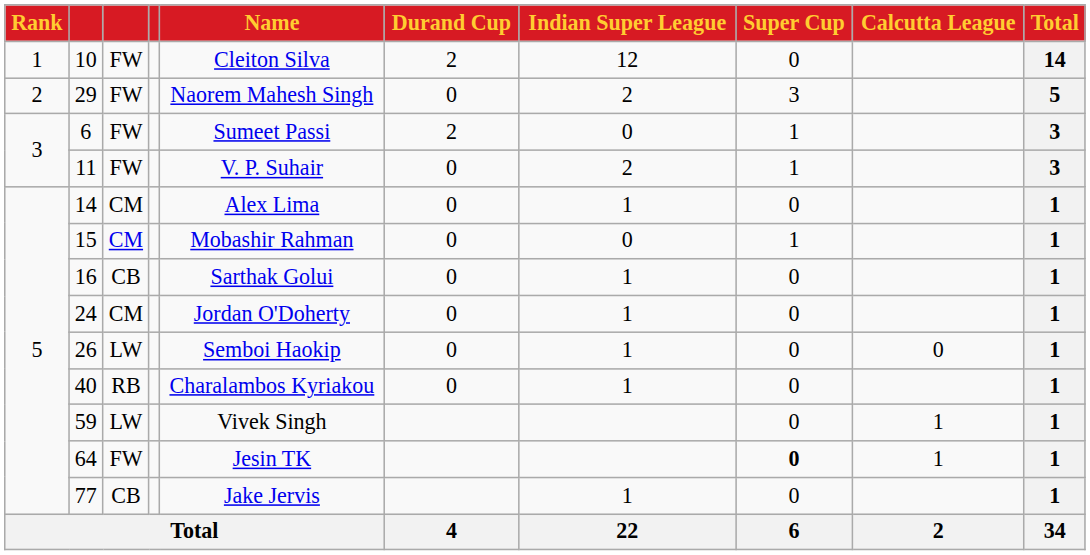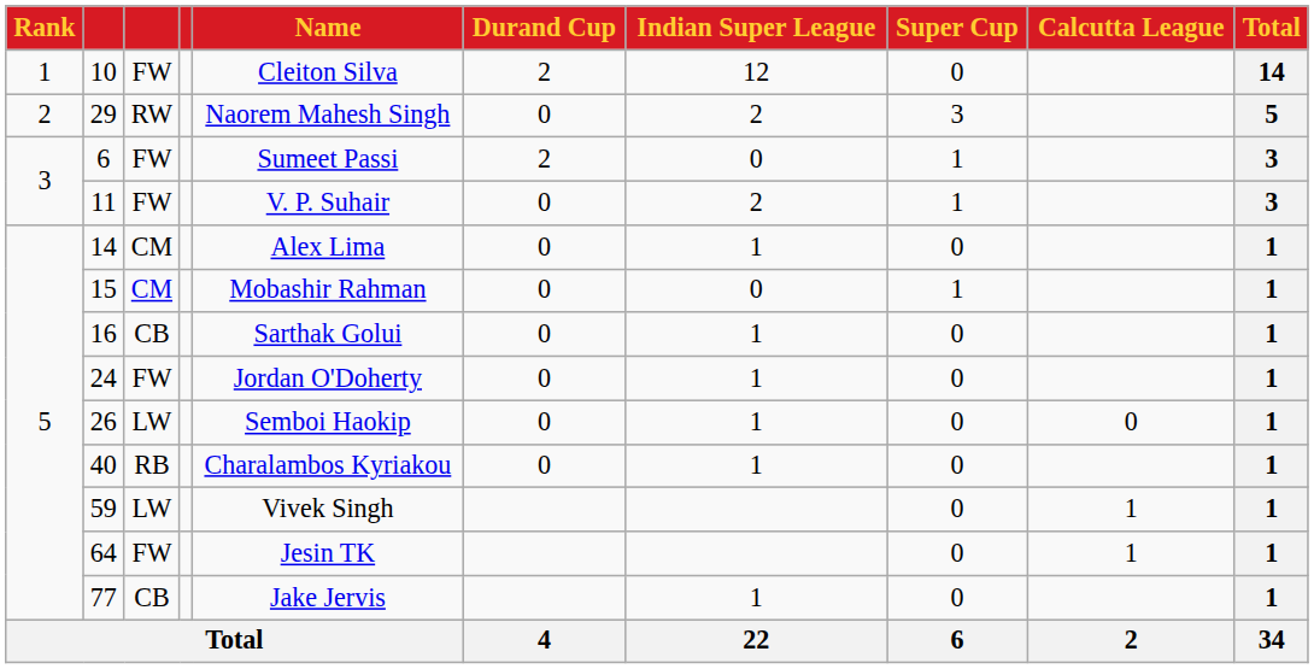29 | column 3: FW -> RW
24 | column 3: CM -> FW
64 | Super Cup: bold -> normal
